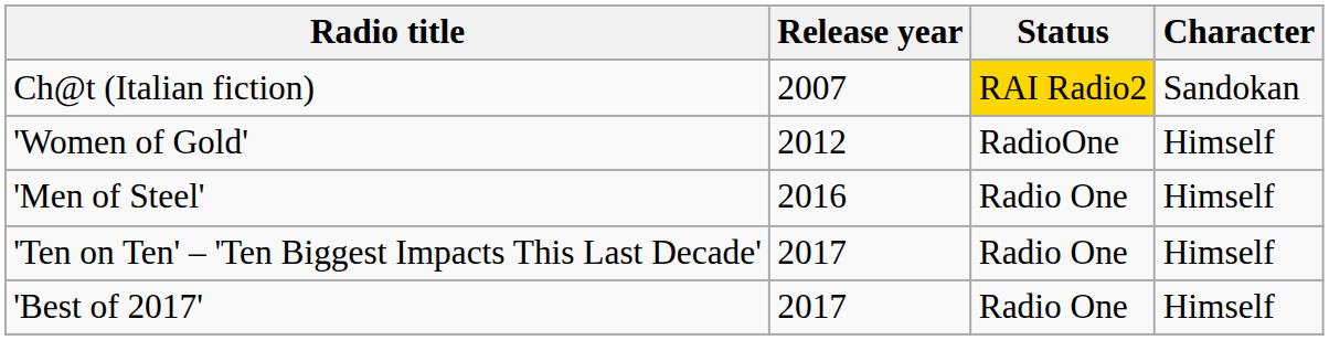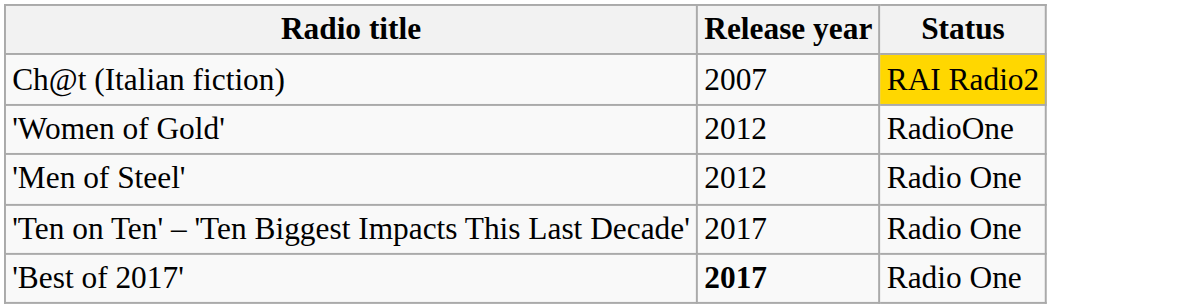- column: Character | Sandokan | Himself | Himself | Himself | Himself
'Men of Steel' | Release year: 2016 -> 2012
'Best of 2017' | Release year: normal -> bold
